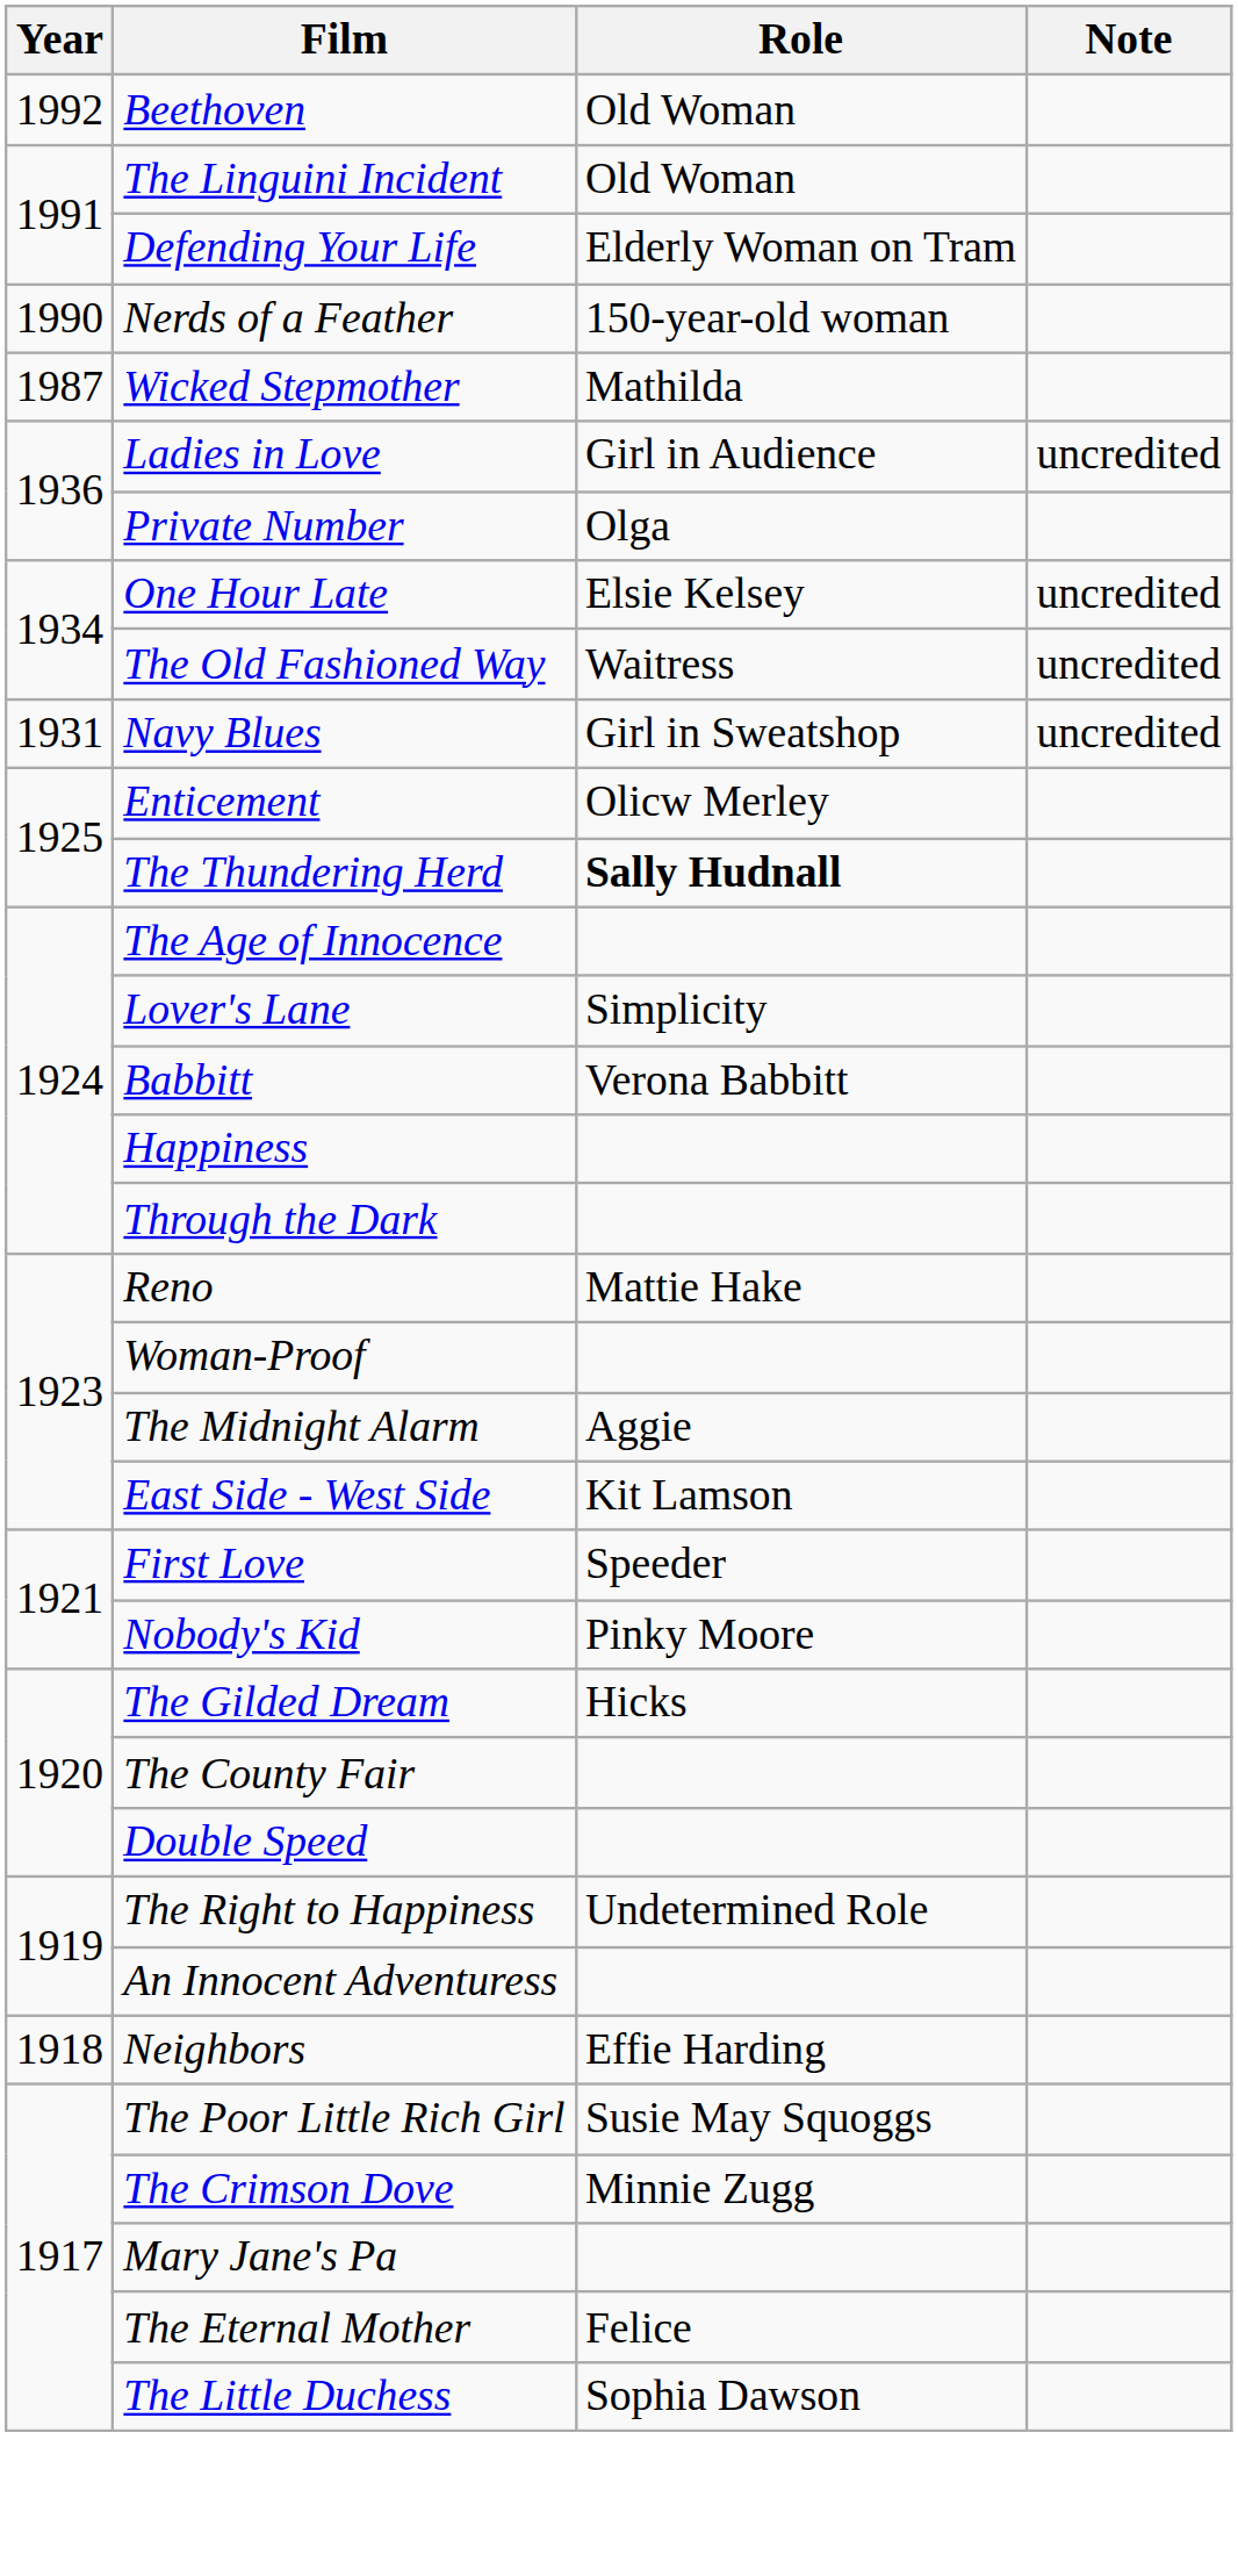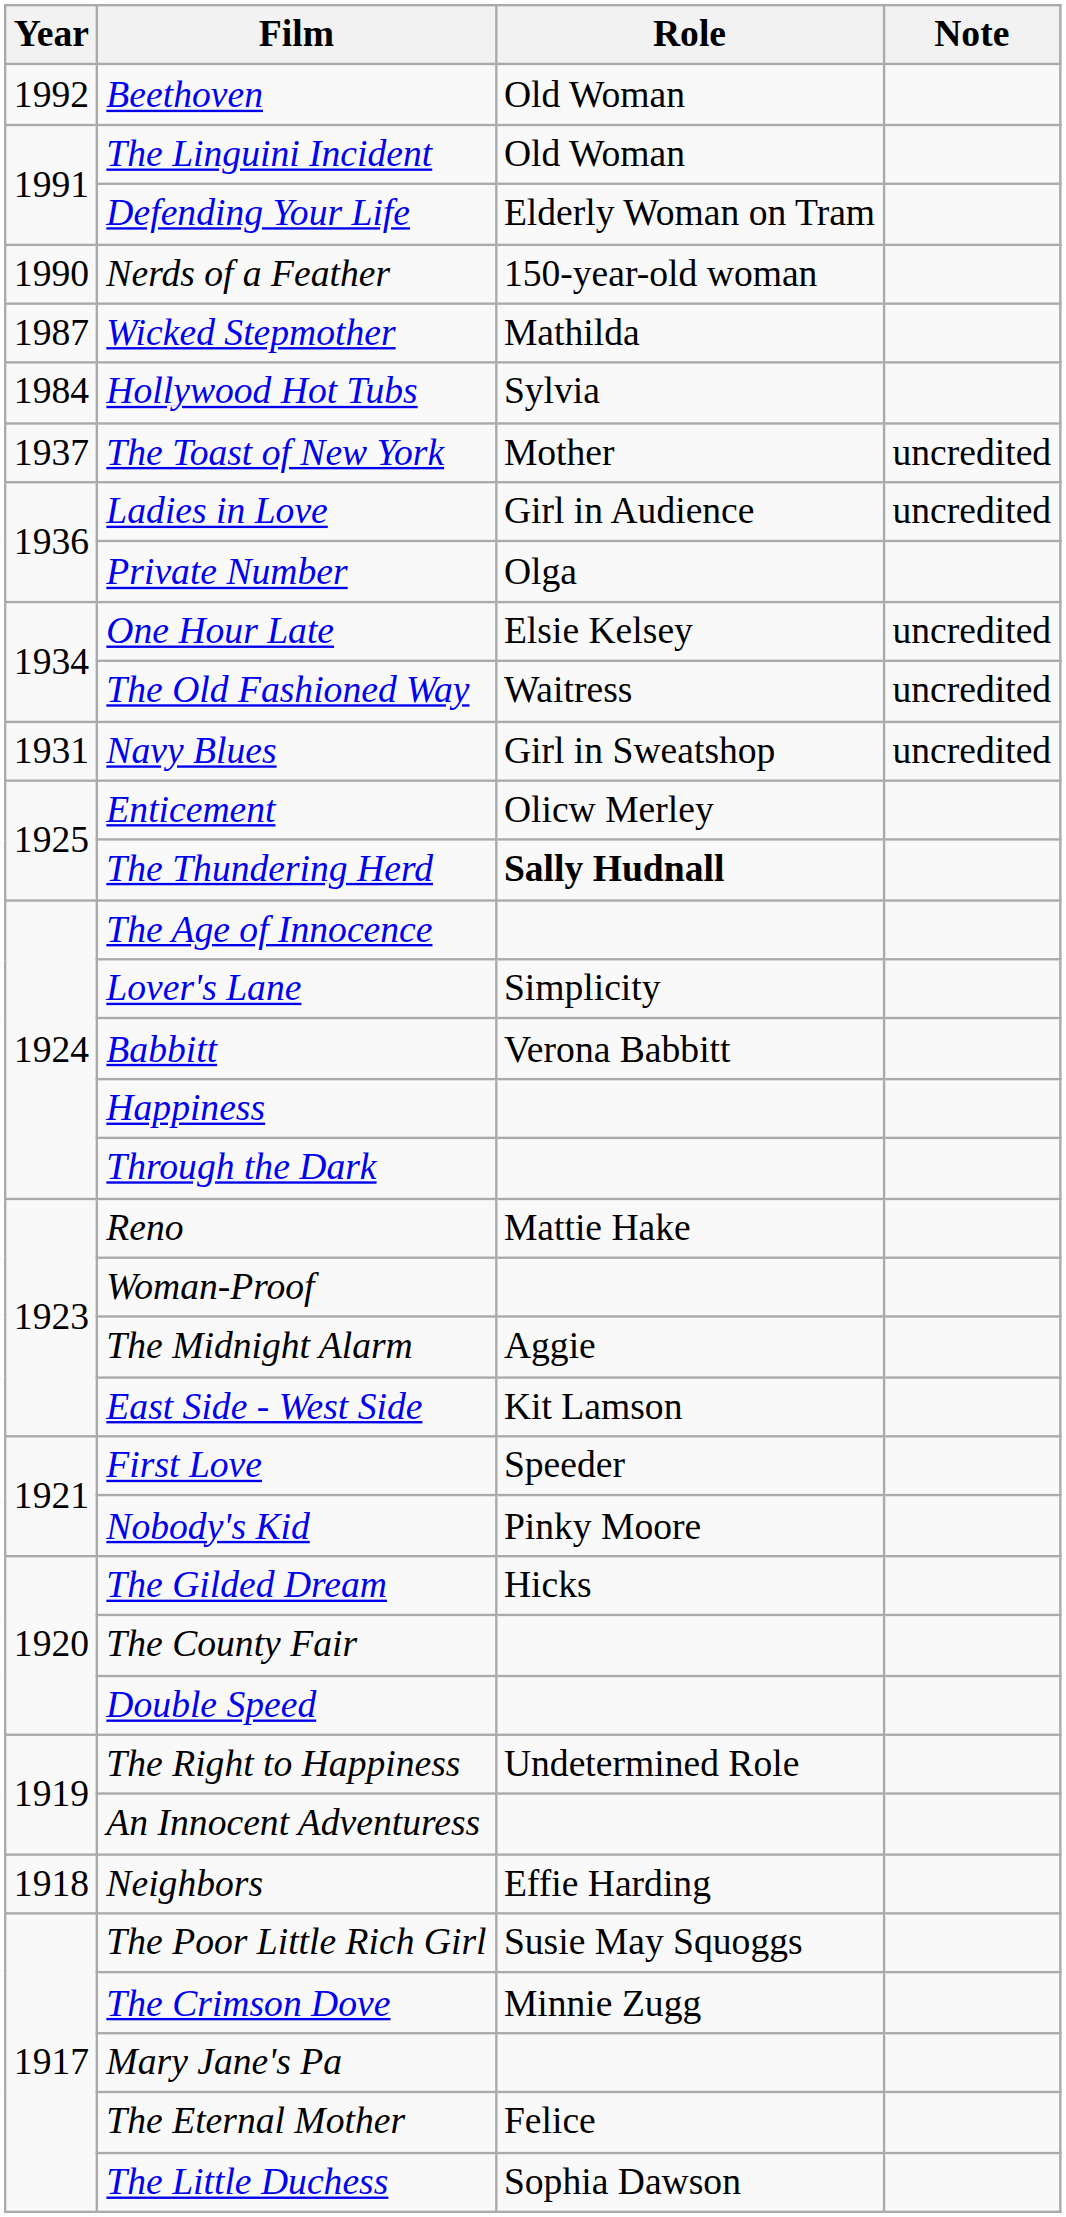+ row: 1984 | Hollywood Hot Tubs | Sylvia
+ row: 1937 | The Toast of New York | Mother | uncredited
